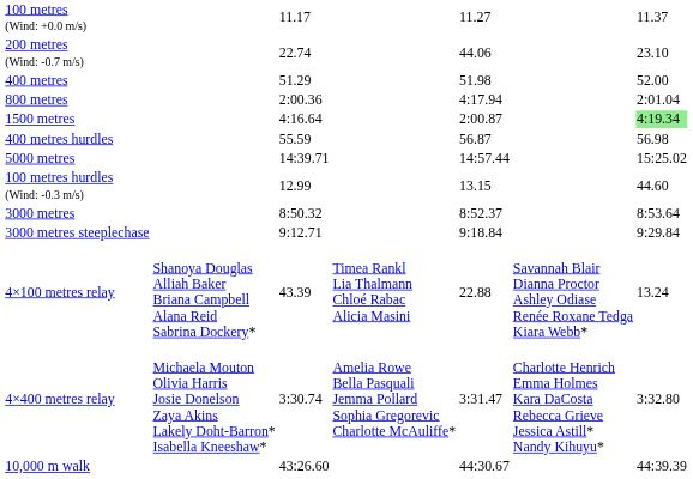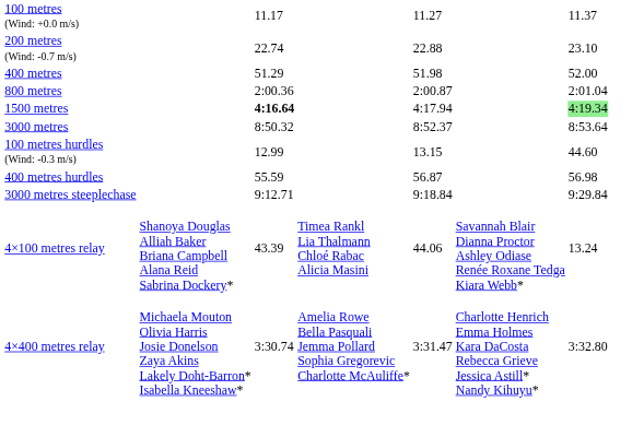200 metres (Wind: -0.7 m/s) | column 5: 44.06 -> 22.88
800 metres | column 5: 4:17.94 -> 2:00.87
1500 metres | column 3: normal -> bold
1500 metres | column 5: 2:00.87 -> 4:17.94
rows swapped: 3000 metres <-> 400 metres hurdles
- row: 5000 metres | 14:39.71 | 14:57.44 | 15:25.02
4×100 metres relay | column 5: 22.88 -> 44.06
- row: 10,000 m walk | 43:26.60 | 44:30.67 | 44:39.39
